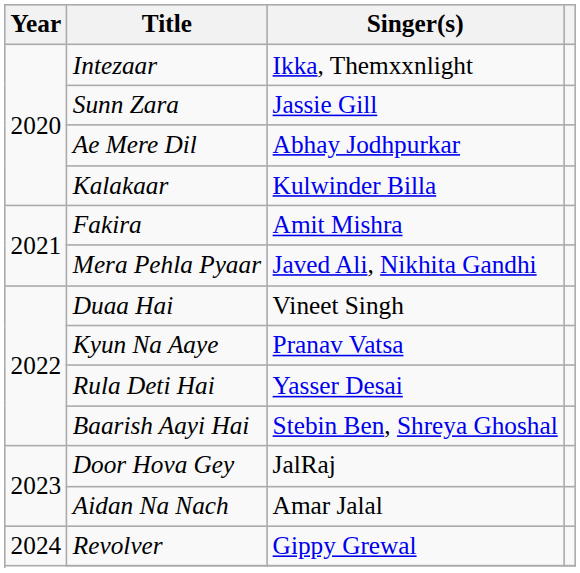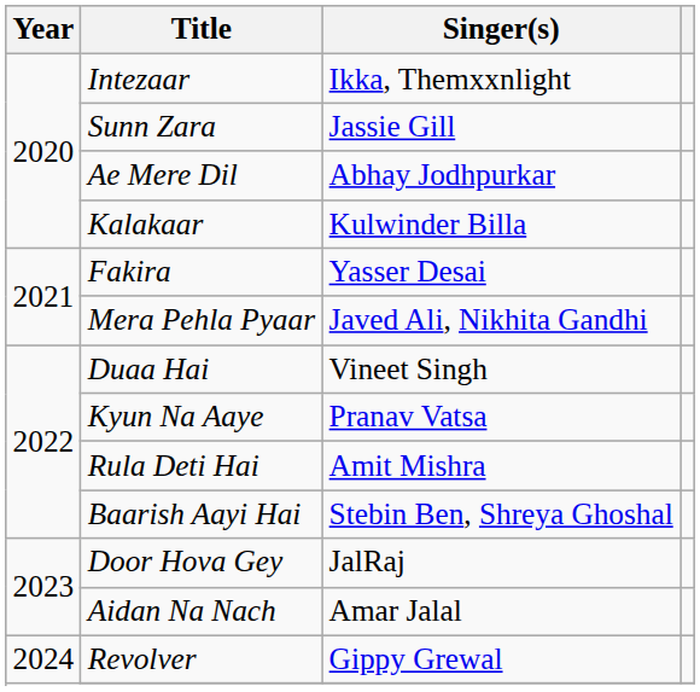Fakira | Singer(s): Amit Mishra -> Yasser Desai
Rula Deti Hai | Singer(s): Yasser Desai -> Amit Mishra
